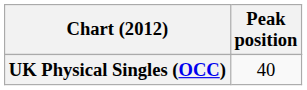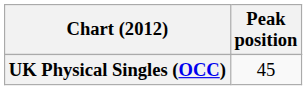UK Physical Singles (OCC) | Peak position: 40 -> 45
